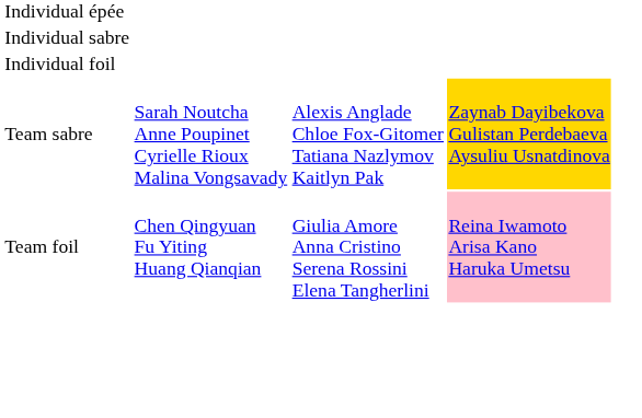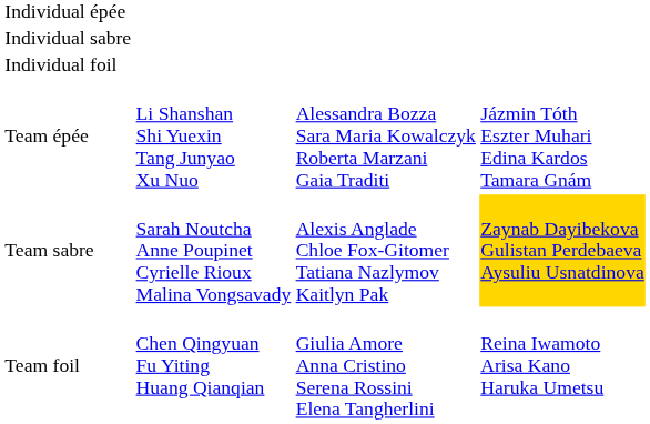+ row: Team épée | Li Shanshan Shi Yuexin Tang Junyao Xu Nuo | Alessandra Bozza Sara Maria Kowalczyk Roberta Marzani Gaia Traditi | Jázmin Tóth Eszter Muhari Edina Kardos Tamara Gnám
Team foil | column 4: pink background -> no background
